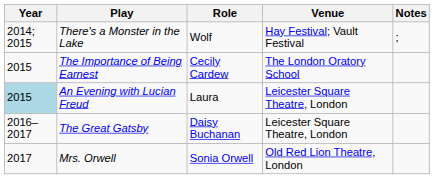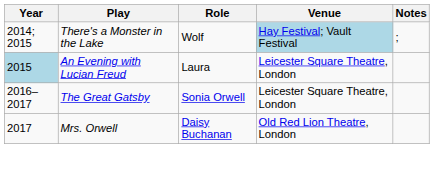There's a Monster in the Lake | Venue: no background -> lightblue background
- row: 2015 | The Importance of Being Earnest | Cecily Cardew | The London Oratory School
The Great Gatsby | Role: Daisy Buchanan -> Sonia Orwell
Mrs. Orwell | Role: Sonia Orwell -> Daisy Buchanan
